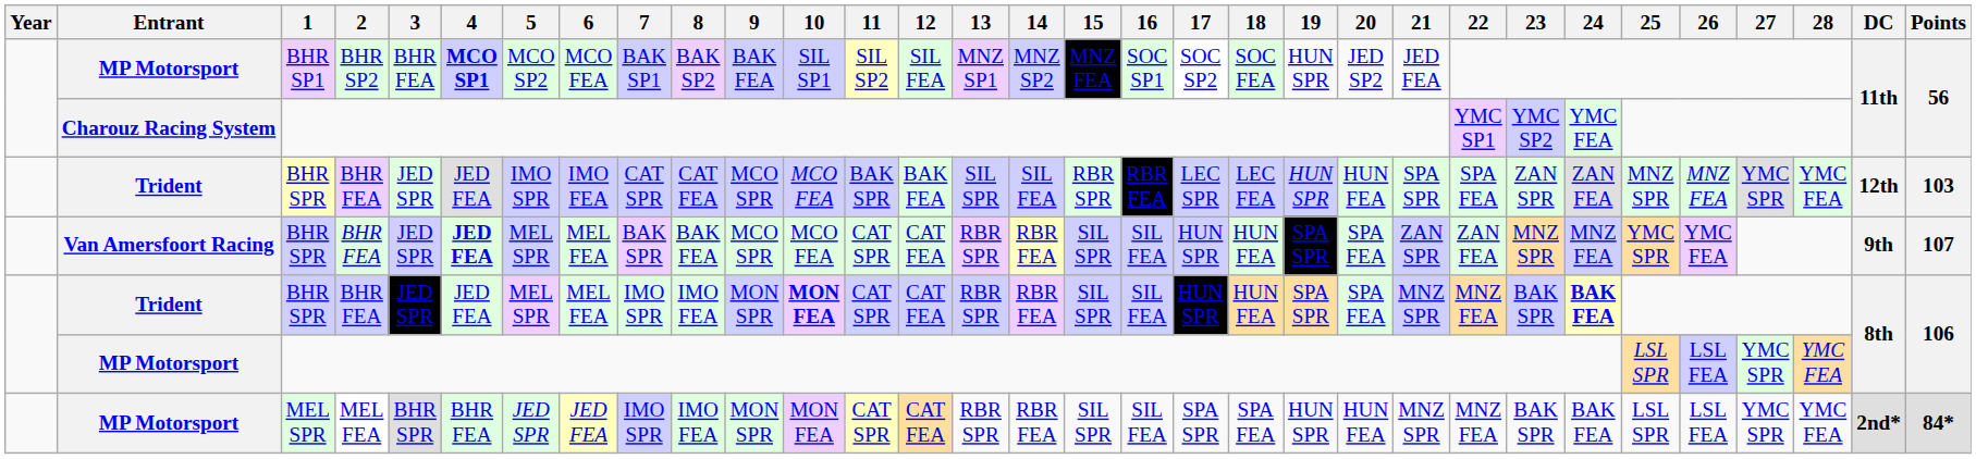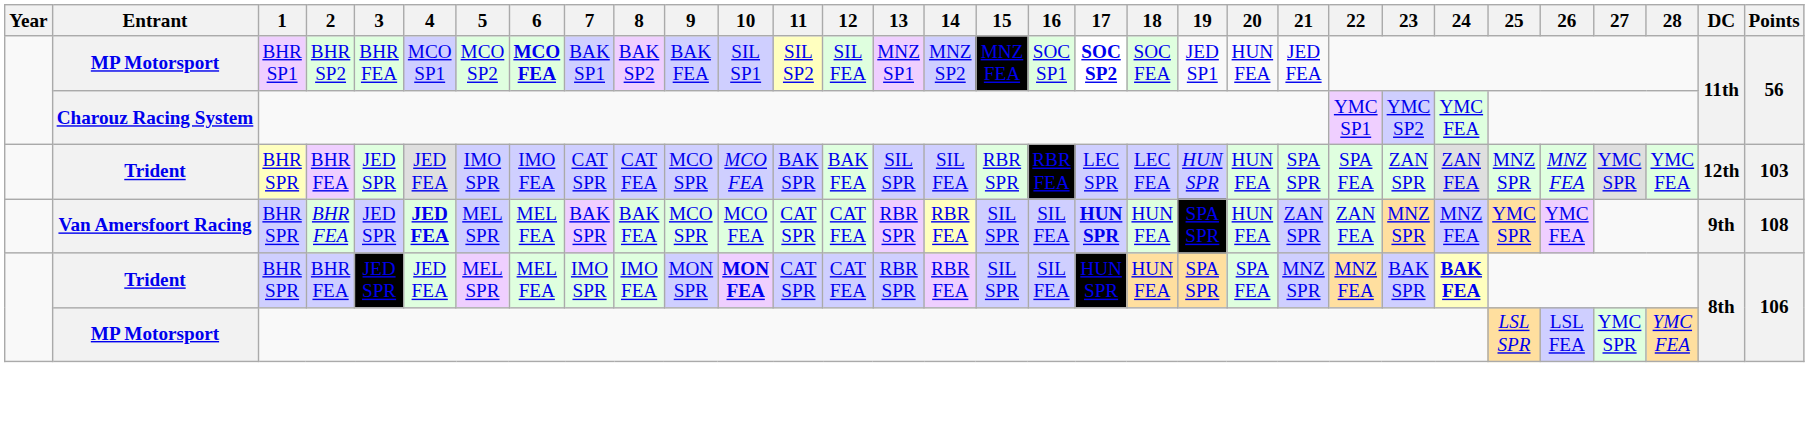MP Motorsport / BHR SP1 | 4: bold -> normal
MP Motorsport / BHR SP1 | 6: normal -> bold
MP Motorsport / BHR SP1 | 17: normal -> bold
MP Motorsport / BHR SP1 | 19: HUN SPR -> JED SP1
MP Motorsport / BHR SP1 | 20: JED SP2 -> HUN FEA
Van Amersfoort Racing | 17: normal -> bold
Van Amersfoort Racing | 20: SPA FEA -> HUN FEA
Van Amersfoort Racing | Points: 107 -> 108
- row: MP Motorsport | MEL SPR | MEL FEA | BHR SPR | BHR FEA | JED SPR | JED FEA | IMO SPR | IMO FEA | MON SPR | MON FEA | CAT SPR | CAT FEA | RBR SPR | RBR FEA | SIL SPR | SIL FEA | SPA SPR | SPA FEA | HUN SPR | HUN FEA | MNZ SPR | MNZ FEA | BAK SPR | BAK FEA | LSL SPR | LSL FEA | YMC SPR | YMC FEA | 2nd* | 84*
